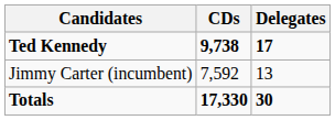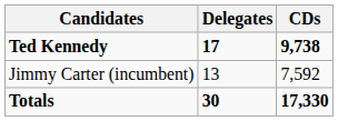columns swapped: CDs <-> Delegates
